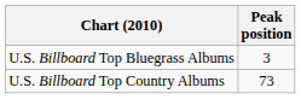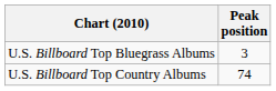U.S. Billboard Top Country Albums | Peak position: 73 -> 74
